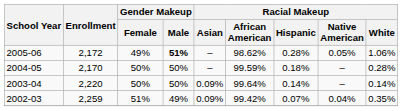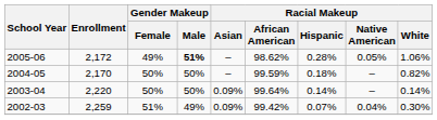2004-05 | Racial Makeup / White: 0.28% -> 0.82%
2002-03 | Racial Makeup / White: 0.35% -> 0.30%
